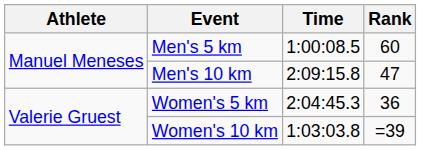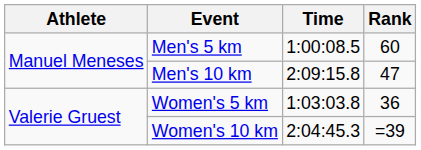Women's 5 km | Time: 2:04:45.3 -> 1:03:03.8
Women's 10 km | Time: 1:03:03.8 -> 2:04:45.3
